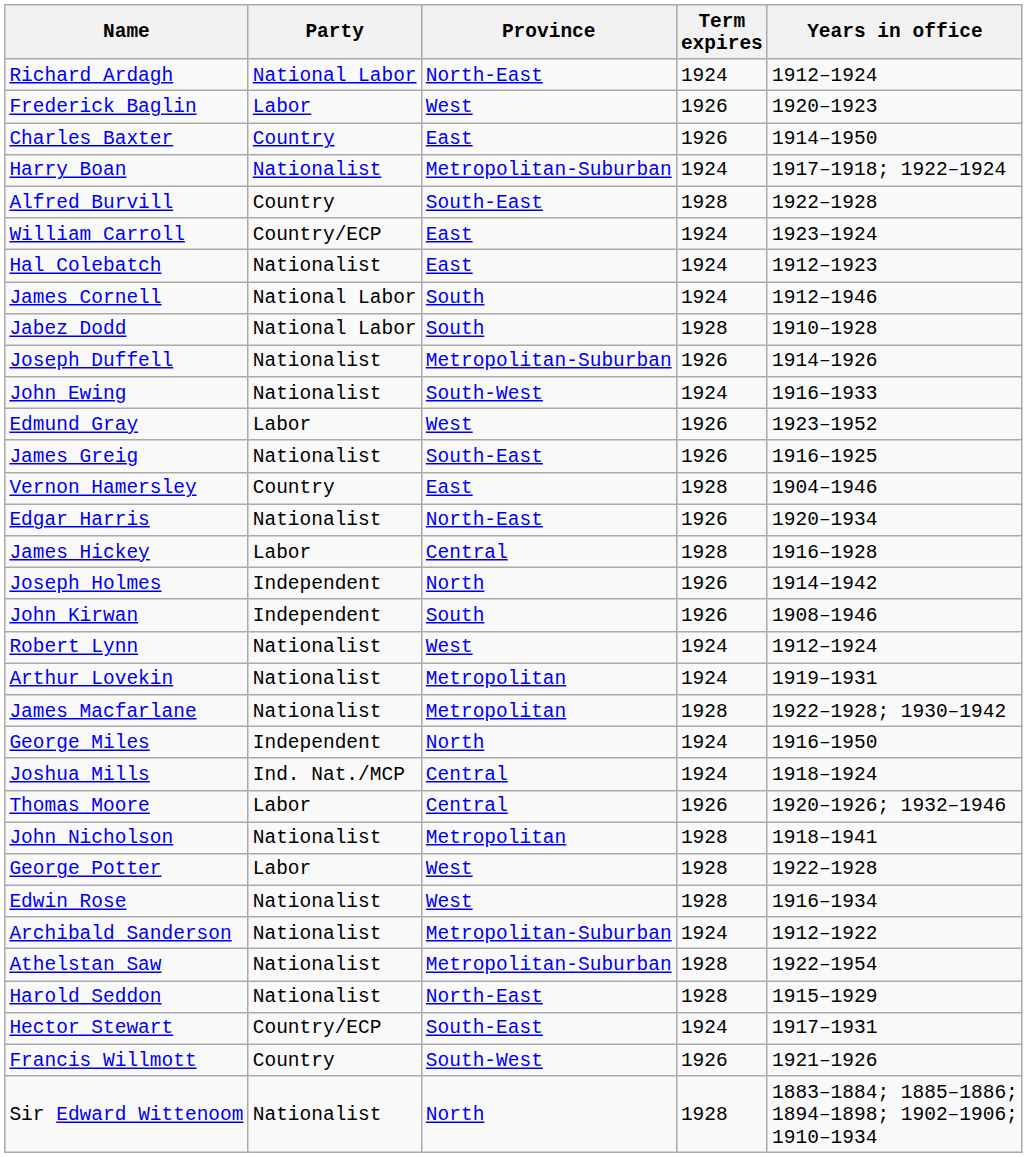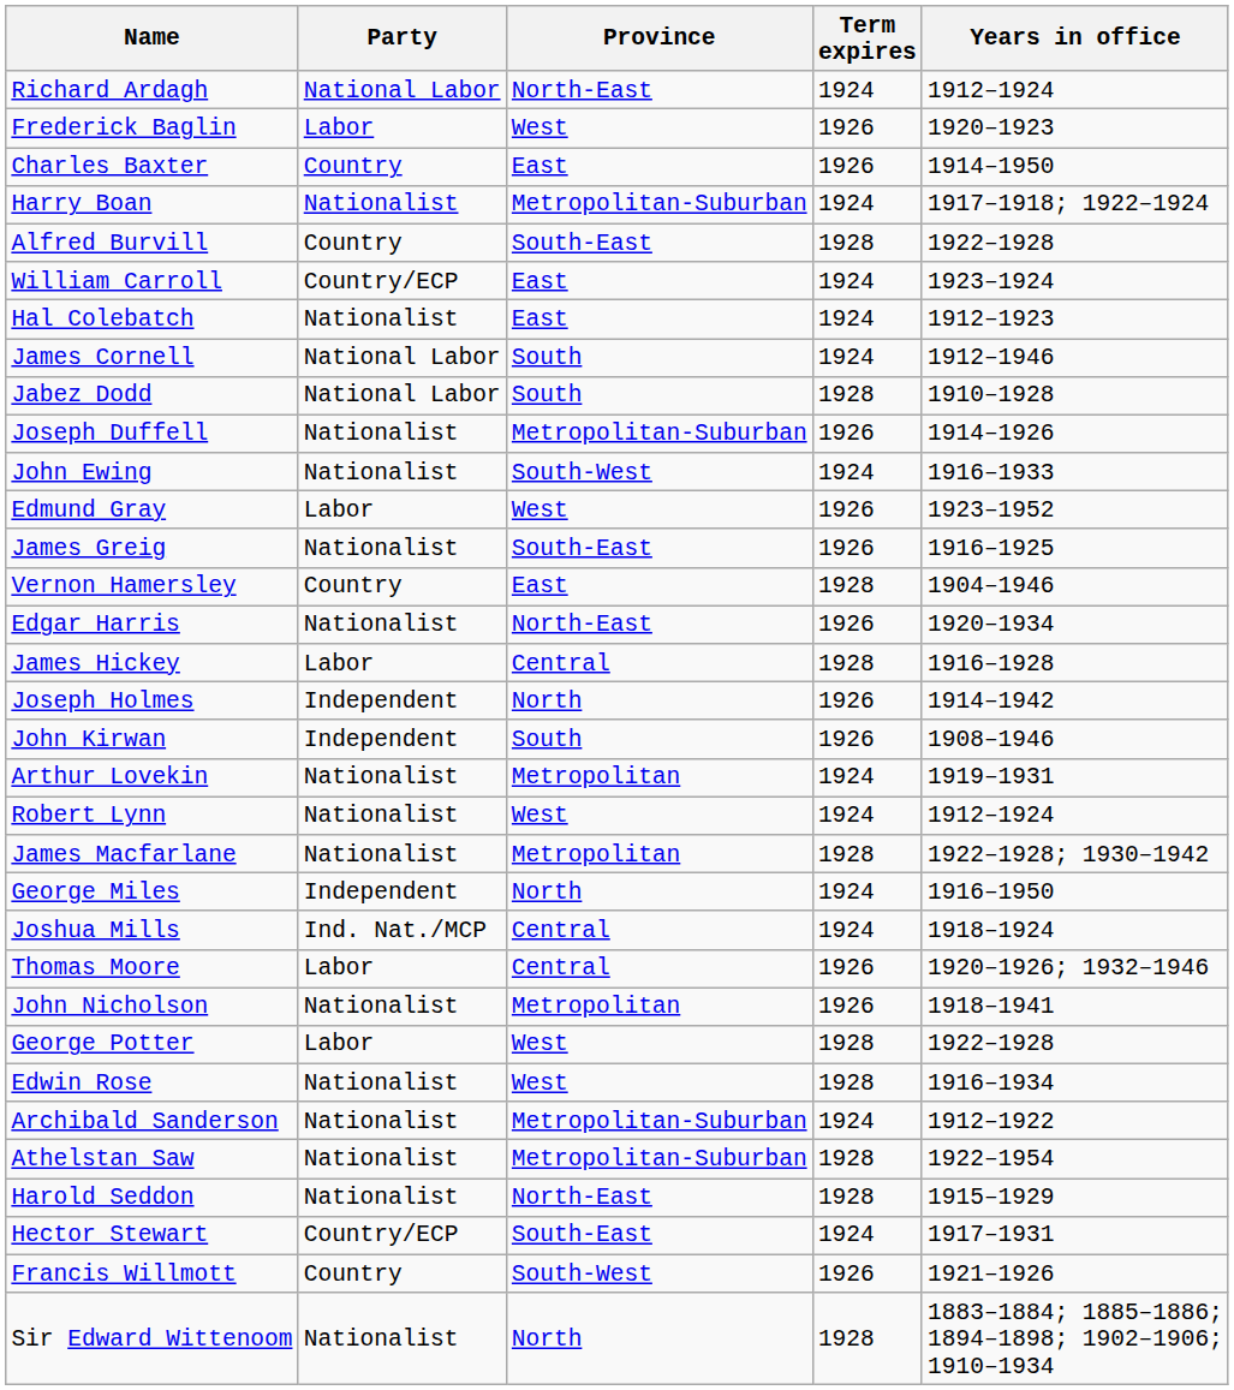rows swapped: Arthur Lovekin <-> Robert Lynn
John Nicholson | Term expires: 1928 -> 1926
